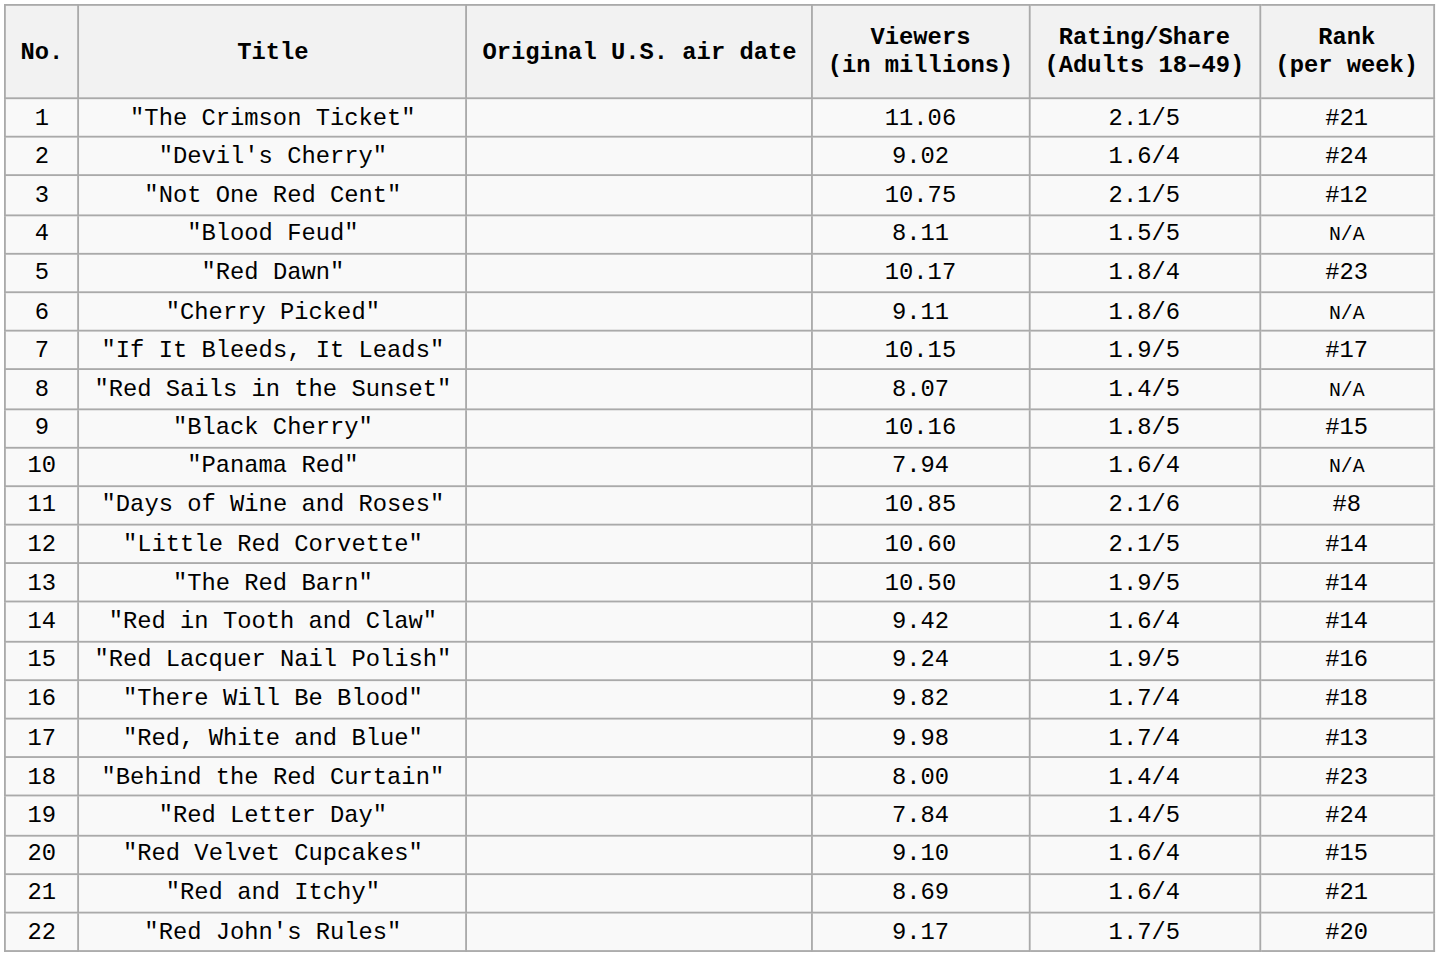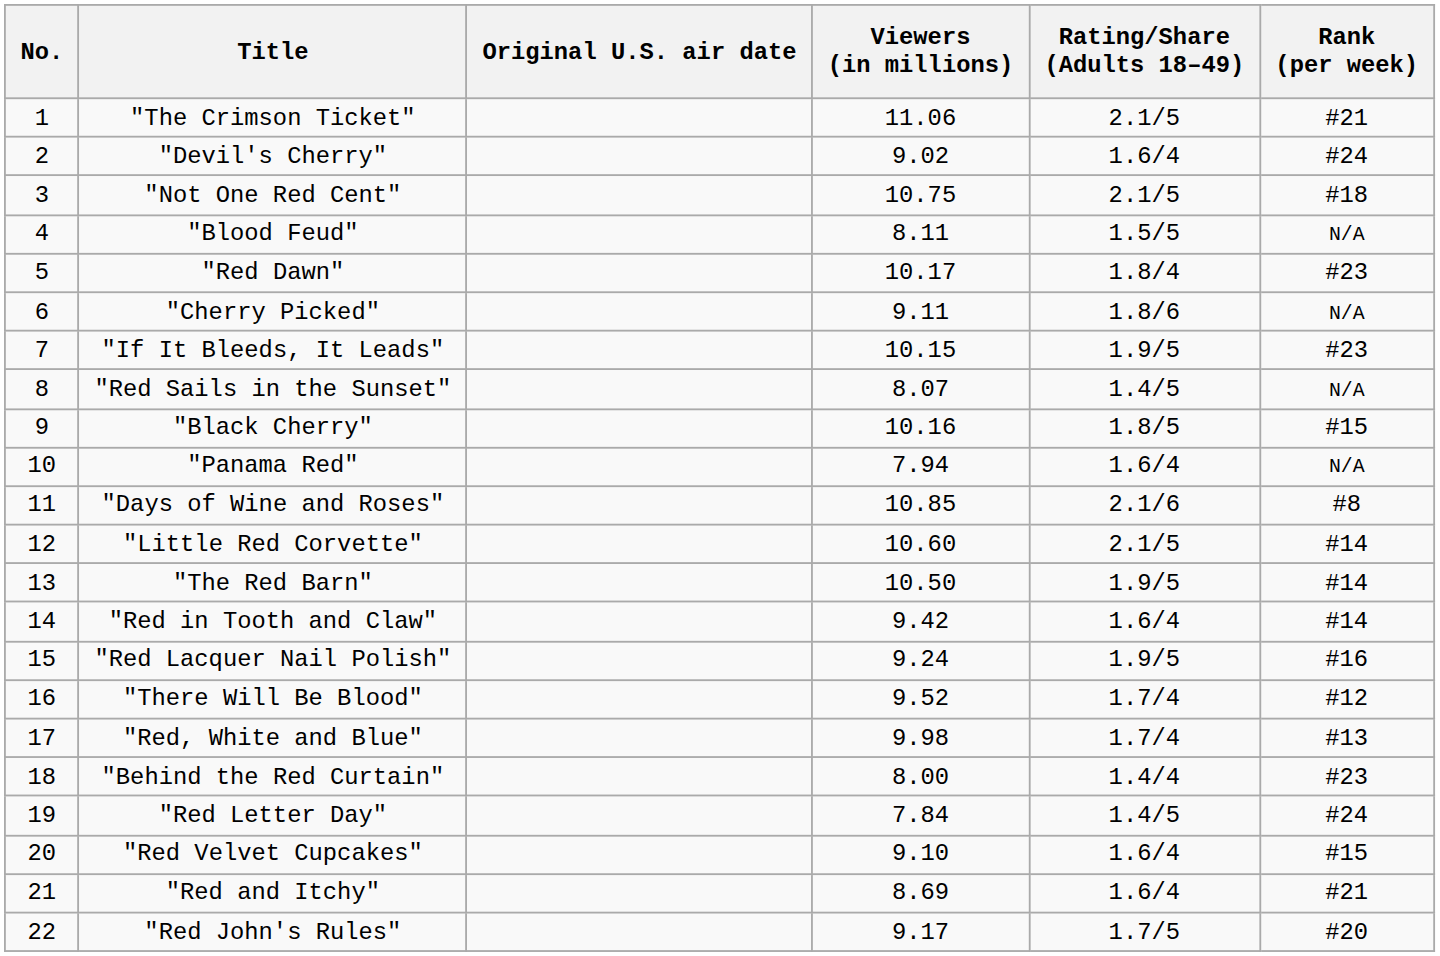"Not One Red Cent" | Rank (per week): #12 -> #18
"If It Bleeds, It Leads" | Rank (per week): #17 -> #23
"There Will Be Blood" | Viewers (in millions): 9.82 -> 9.52
"There Will Be Blood" | Rank (per week): #18 -> #12
